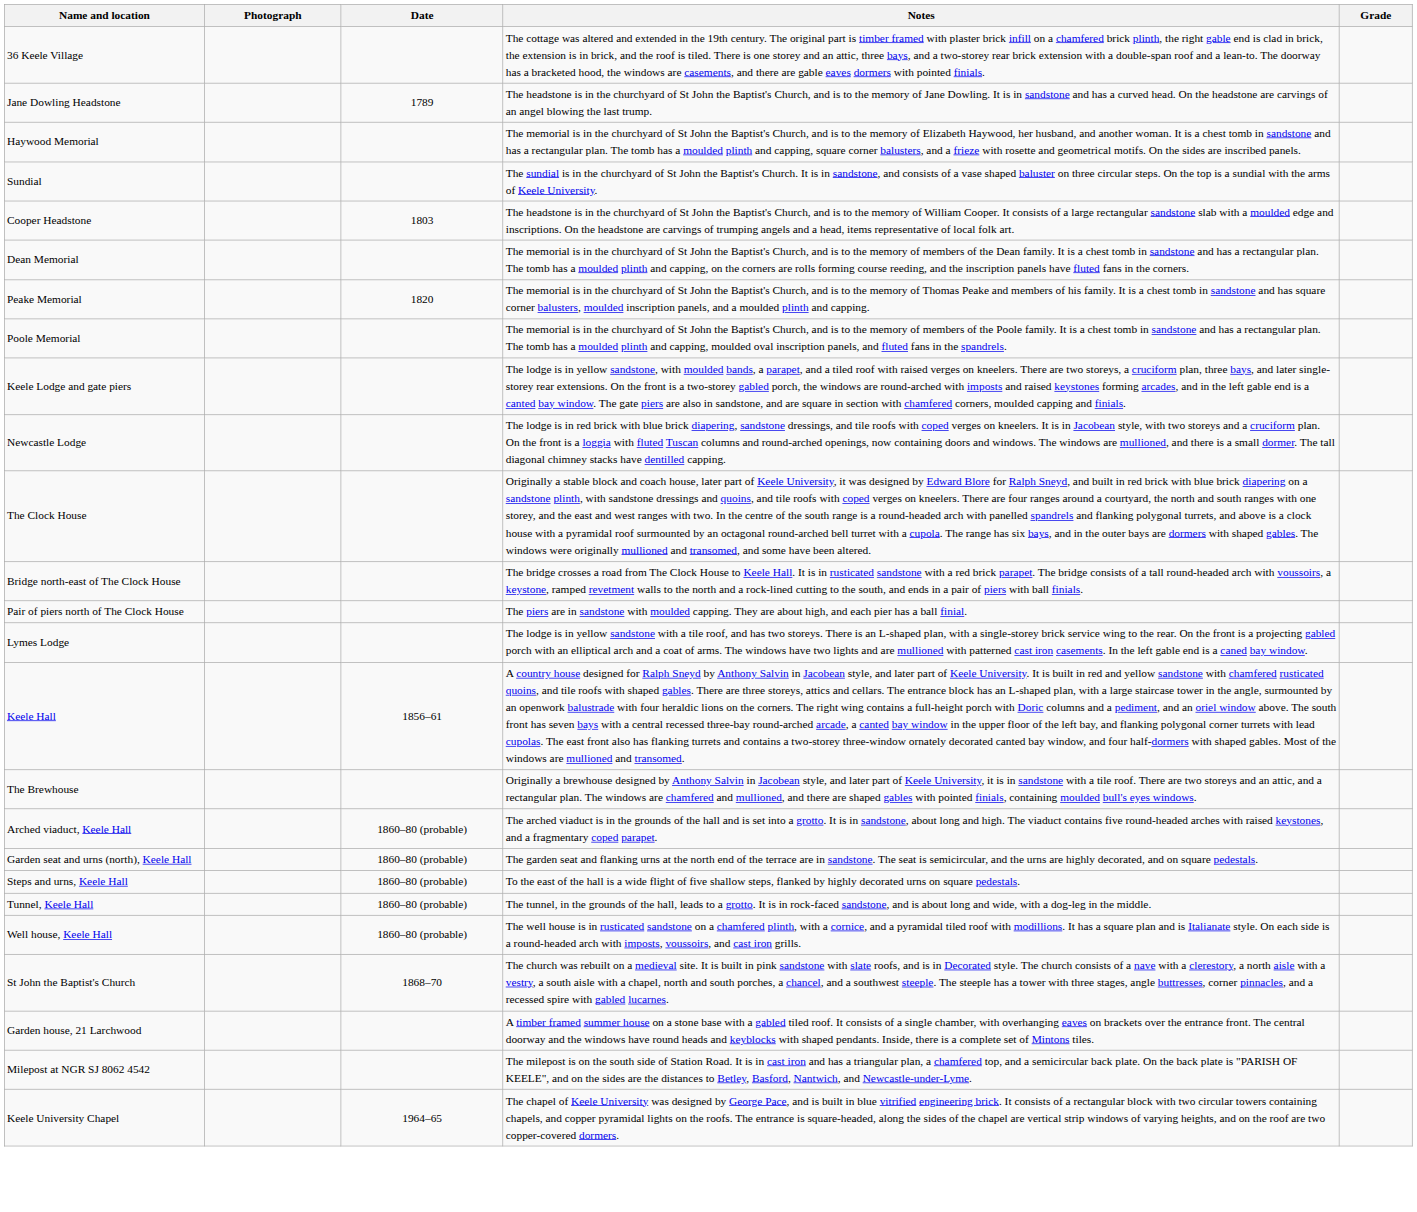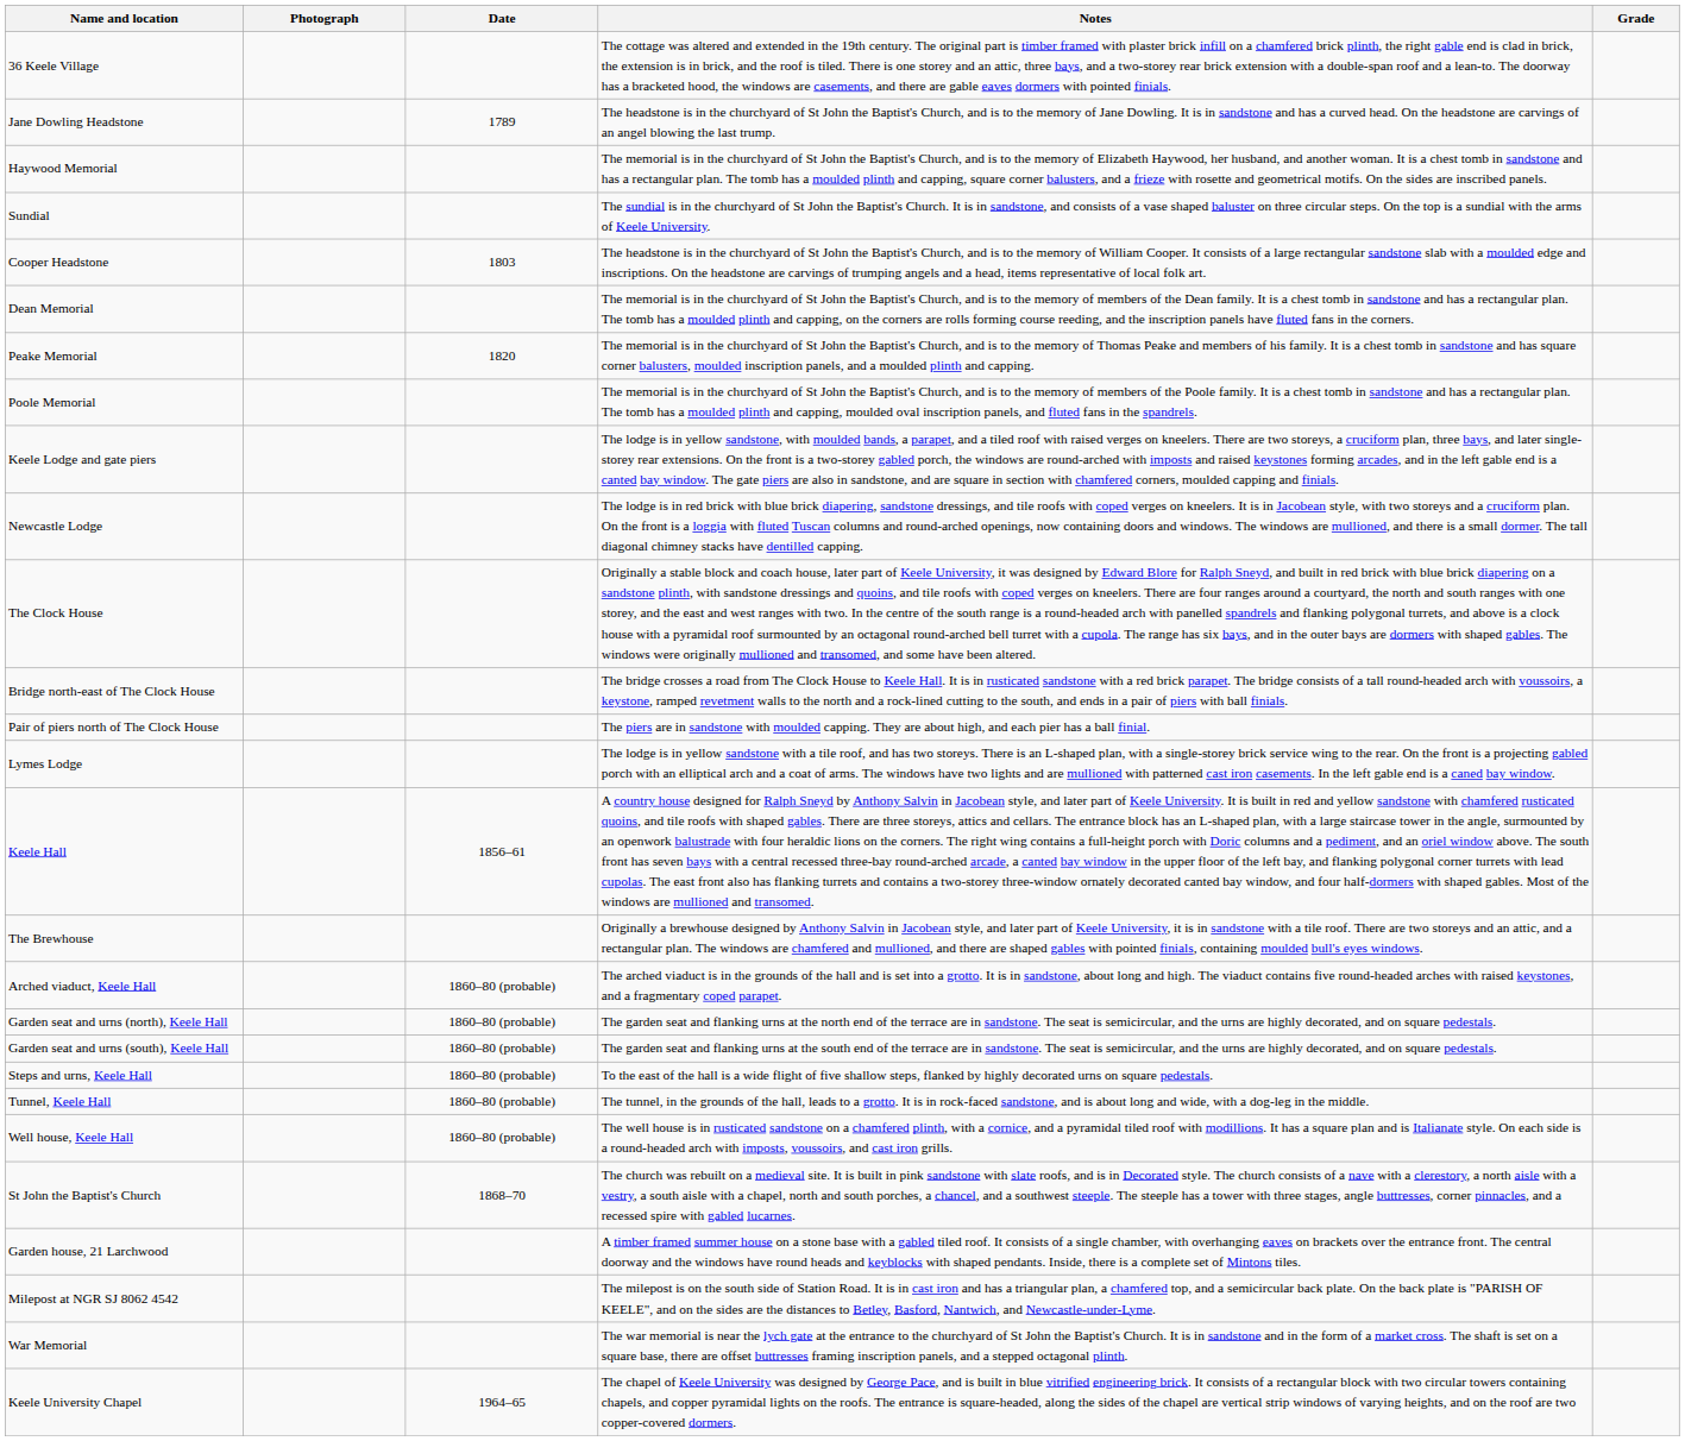+ row: Garden seat and urns (south), Keele Hall | 1860–80 (probable) | The garden seat and flanking urns at the south end of the terrace are in sandstone. The seat is semicircular, and the urns are highly decorated, and on square pedestals.
+ row: War Memorial | The war memorial is near the lych gate at the entrance to the churchyard of St John the Baptist's Church. It is in sandstone and in the form of a market cross. The shaft is set on a square base, there are offset buttresses framing inscription panels, and a stepped octagonal plinth.
